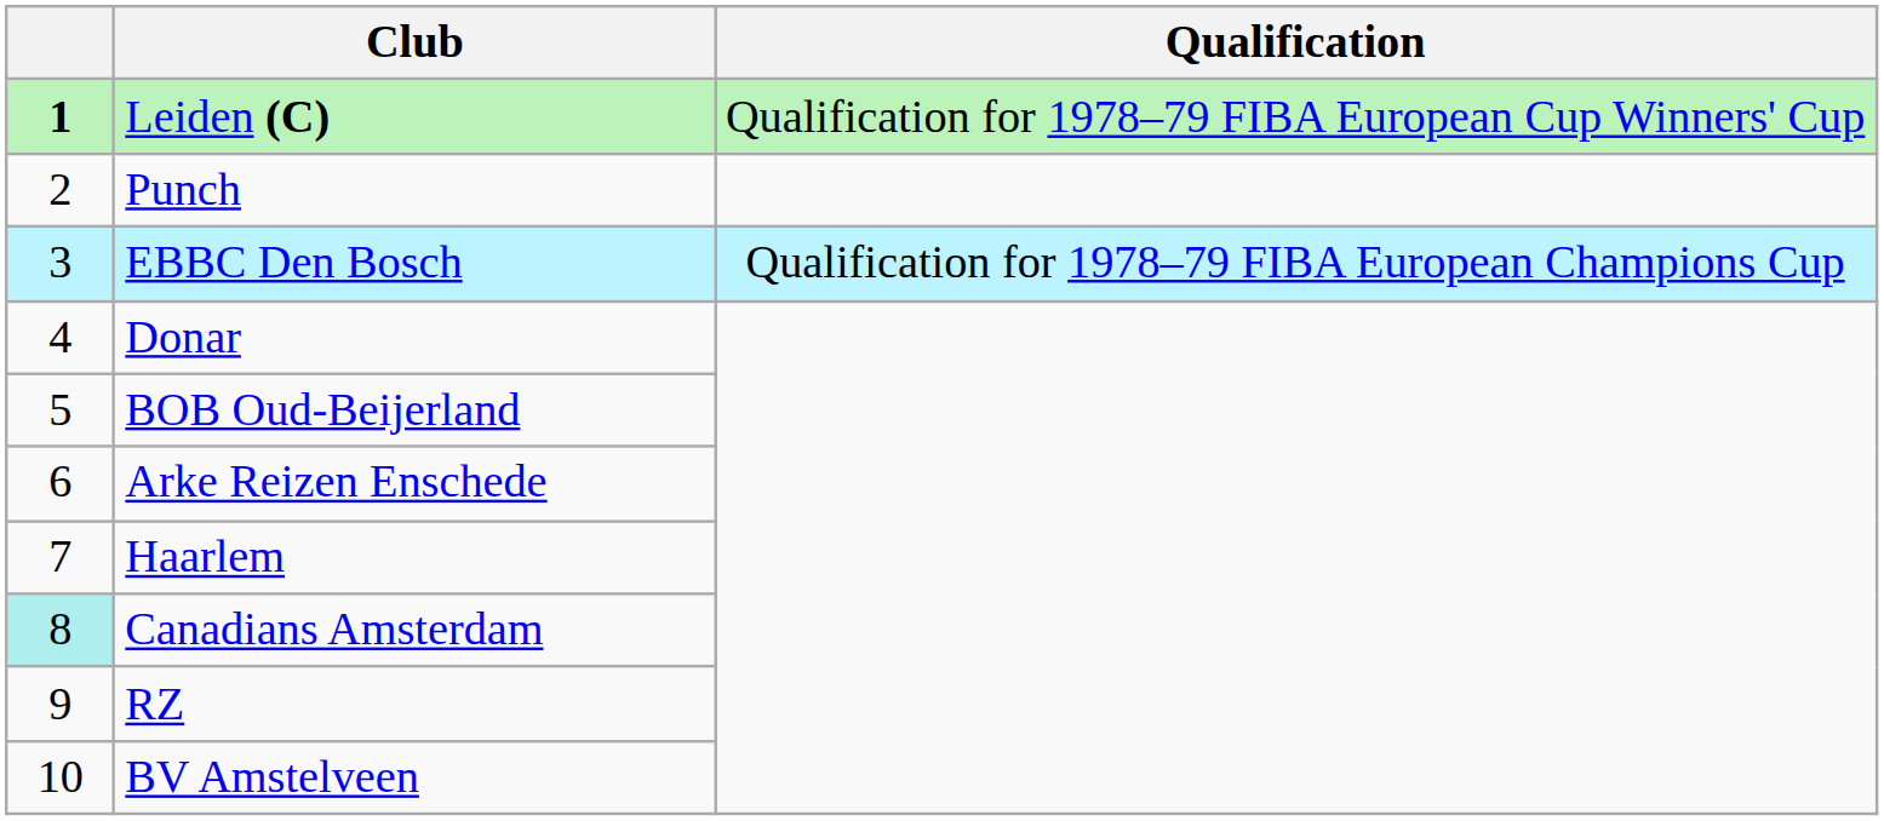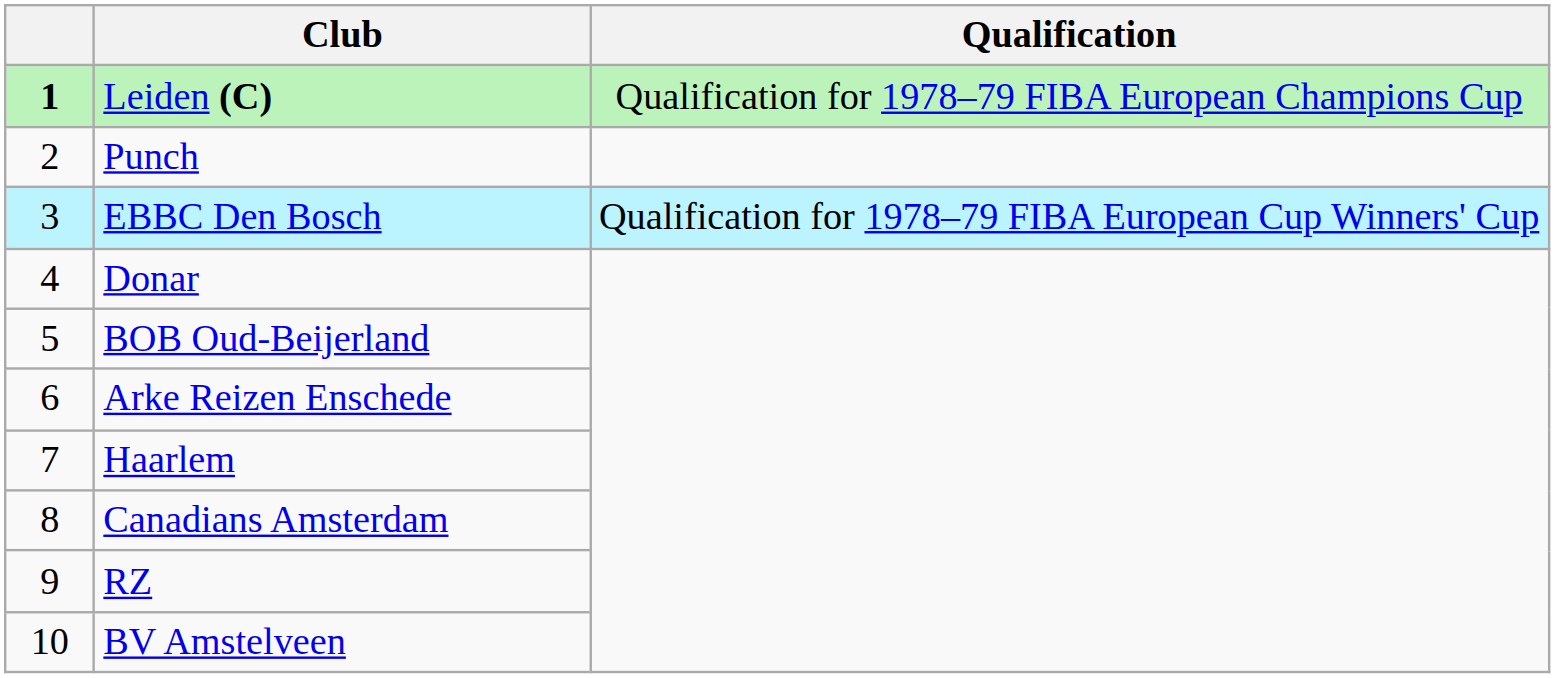Leiden (C) | Qualification: Qualification for 1978–79 FIBA European Cup Winners' Cup -> Qualification for 1978–79 FIBA European Champions Cup
EBBC Den Bosch | Qualification: Qualification for 1978–79 FIBA European Champions Cup -> Qualification for 1978–79 FIBA European Cup Winners' Cup
Canadians Amsterdam | column 1: paleturquoise background -> no background
